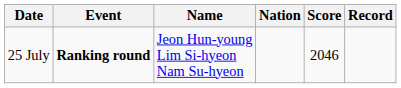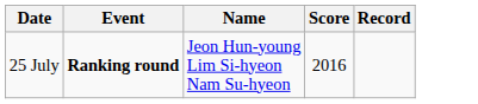- column: Nation
25 July | Score: 2046 -> 2016
